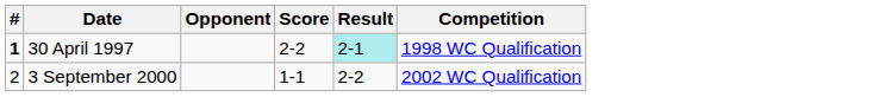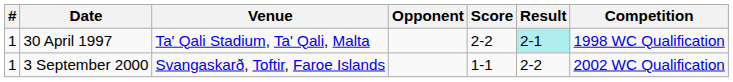+ column: Venue | Ta' Qali Stadium, Ta' Qali, Malta | Svangaskarð, Toftir, Faroe Islands
30 April 1997 | #: bold -> normal
3 September 2000 | #: 2 -> 1
